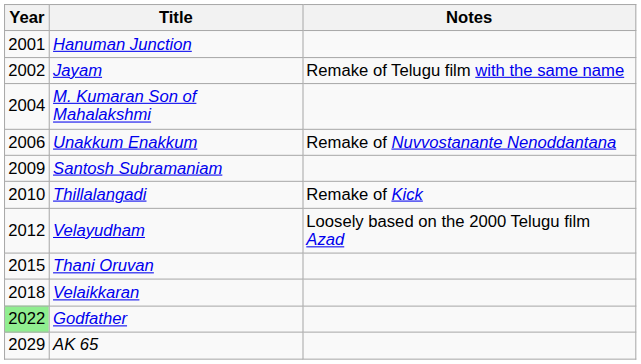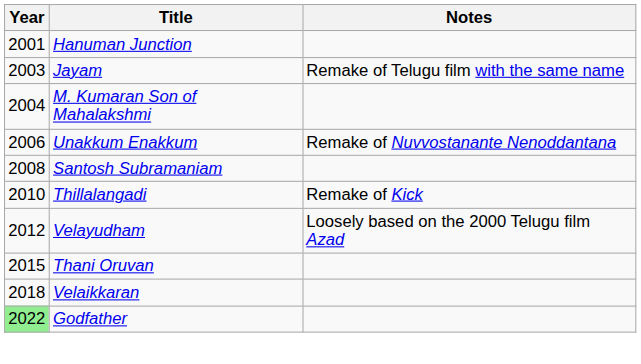Jayam | Year: 2002 -> 2003
Santosh Subramaniam | Year: 2009 -> 2008
- row: 2029 | AK 65
